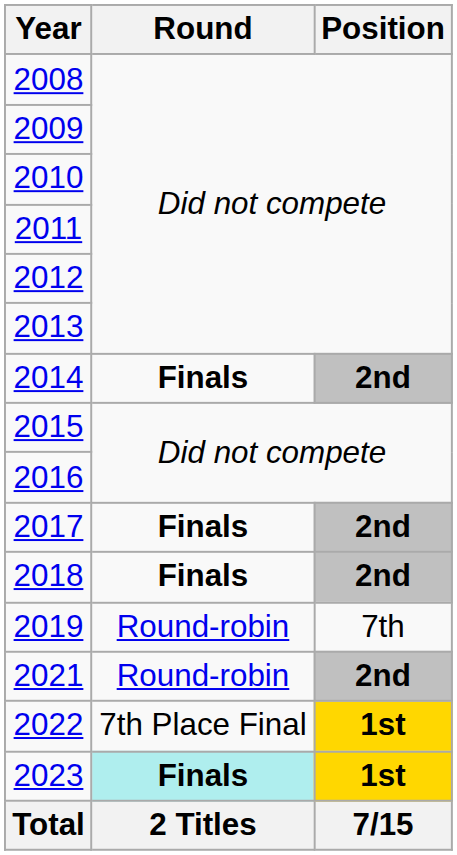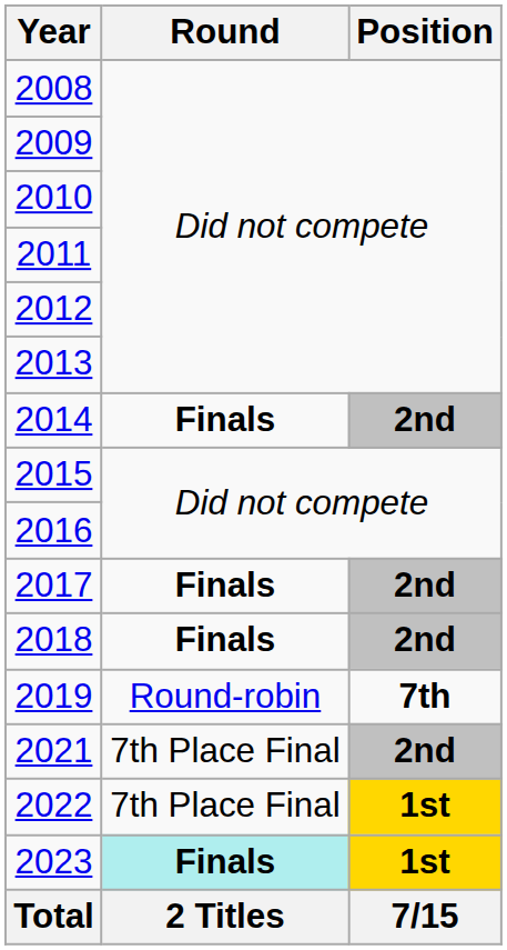2019 | Position: normal -> bold
2021 | Round: Round-robin -> 7th Place Final
